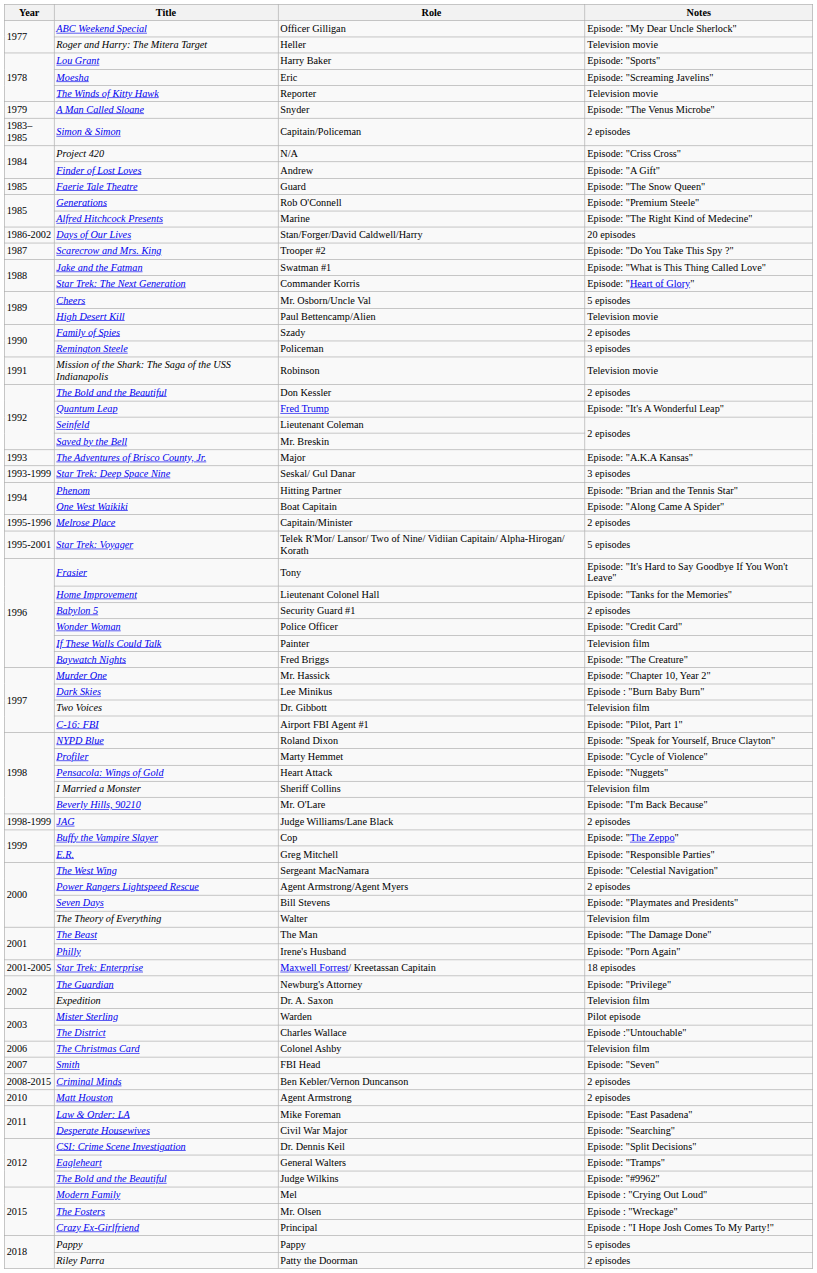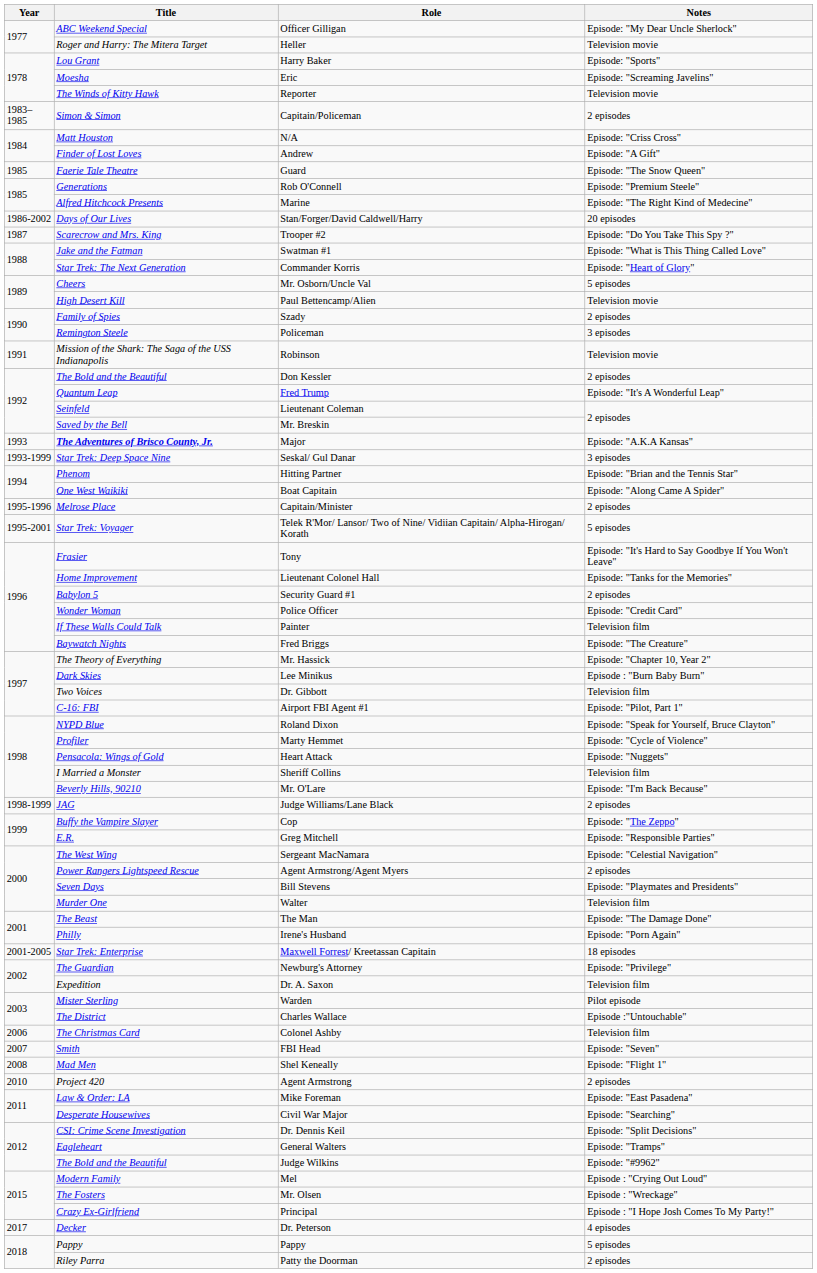- row: 1979 | A Man Called Sloane | Snyder | Episode: "The Venus Microbe"
N/A | Title: Project 420 -> Matt Houston
Major | Title: normal -> bold
Mr. Hassick | Title: Murder One -> The Theory of Everything
Walter | Title: The Theory of Everything -> Murder One
+ row: 2008 | Mad Men | Shel Keneally | Episode: "Flight 1"
- row: 2008-2015 | Criminal Minds | Ben Kebler/Vernon Duncanson | 2 episodes
Agent Armstrong | Title: Matt Houston -> Project 420
+ row: 2017 | Decker | Dr. Peterson | 4 episodes
